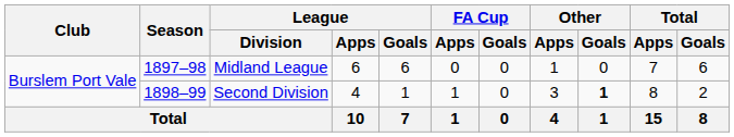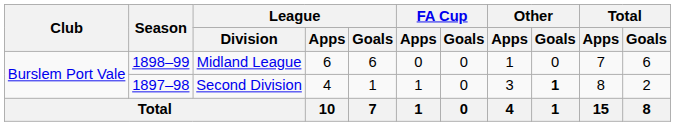Midland League | Season: 1897–98 -> 1898–99
Second Division | Season: 1898–99 -> 1897–98
